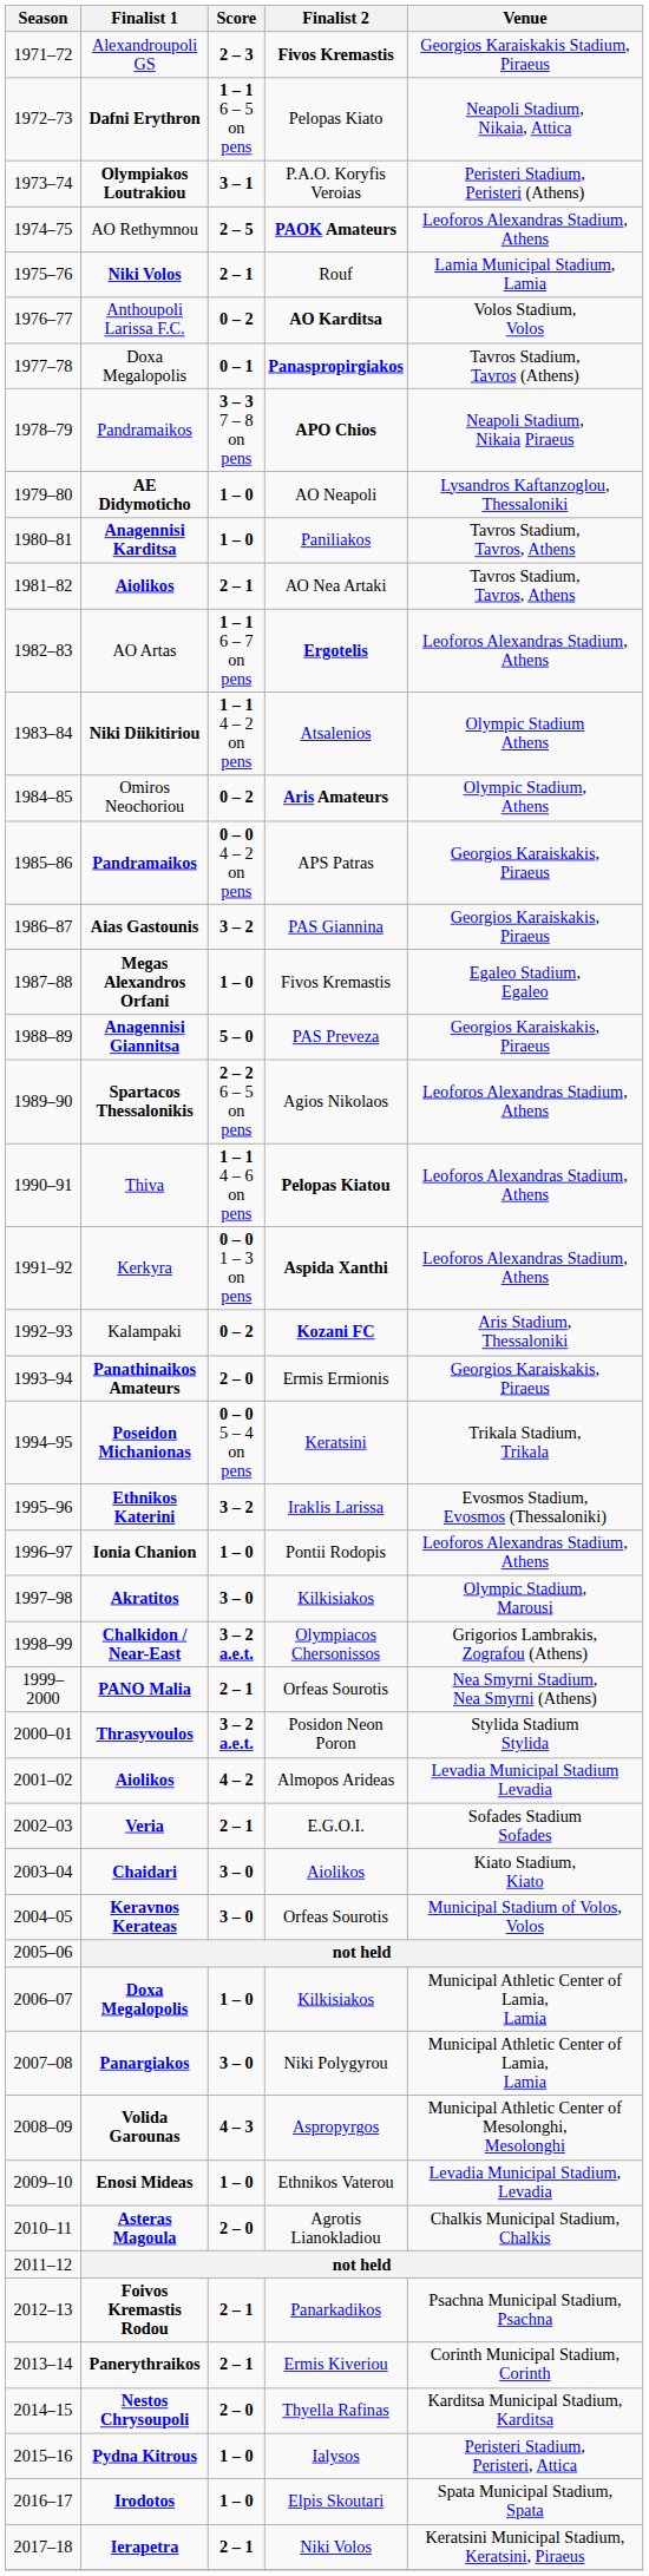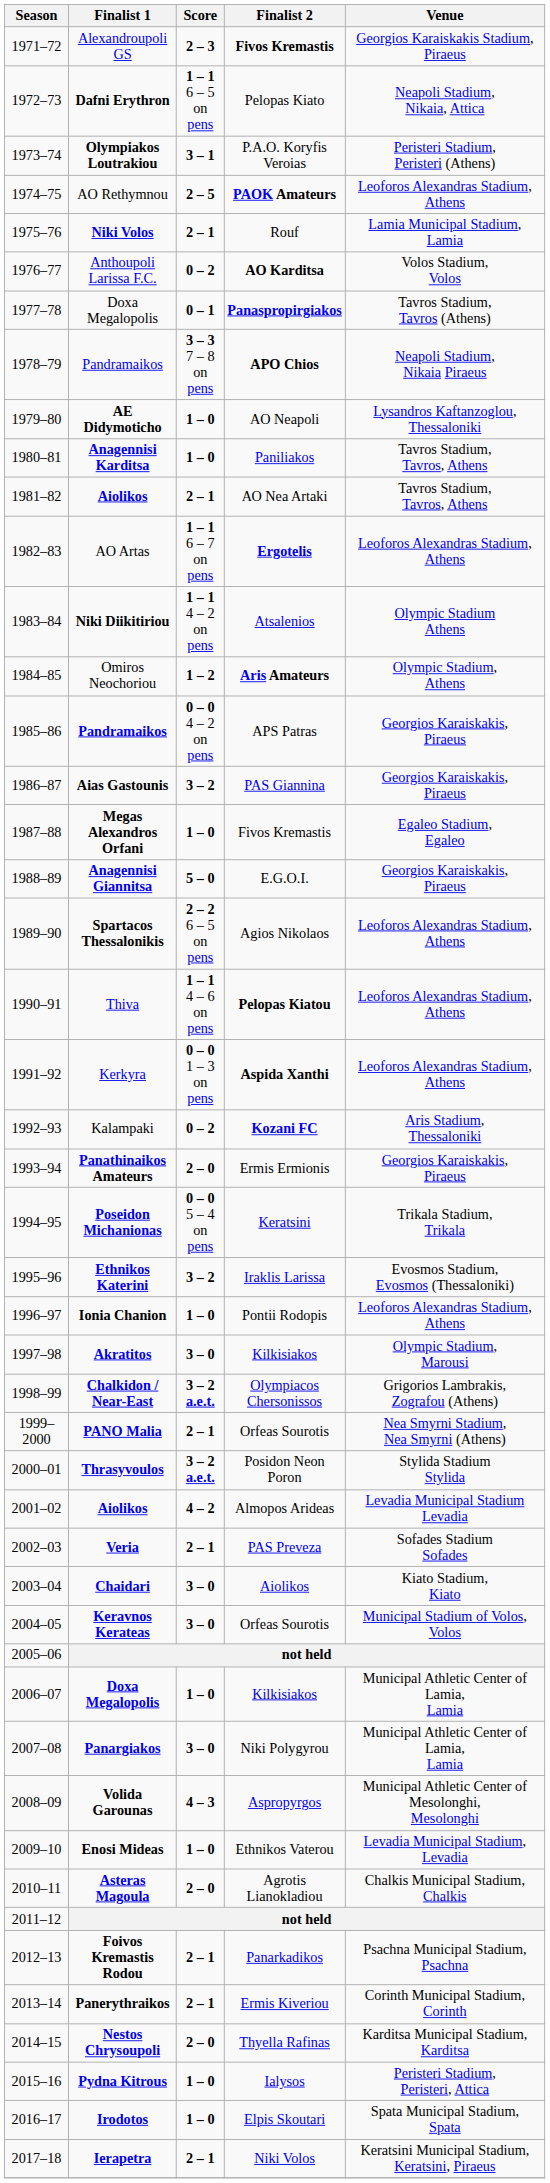Omiros Neochoriou | Score: 0 – 2 -> 1 – 2
Anagennisi Giannitsa | Finalist 2: PAS Preveza -> E.G.O.I.
Veria | Finalist 2: E.G.O.I. -> PAS Preveza
